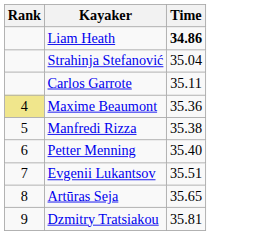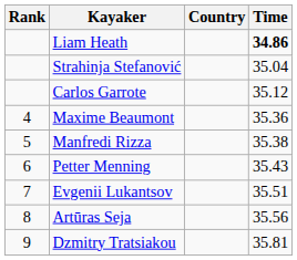+ column: Country
Carlos Garrote | Time: 35.11 -> 35.12
Maxime Beaumont | Rank: khaki background -> no background
Petter Menning | Time: 35.40 -> 35.43
Artūras Seja | Time: 35.65 -> 35.56
